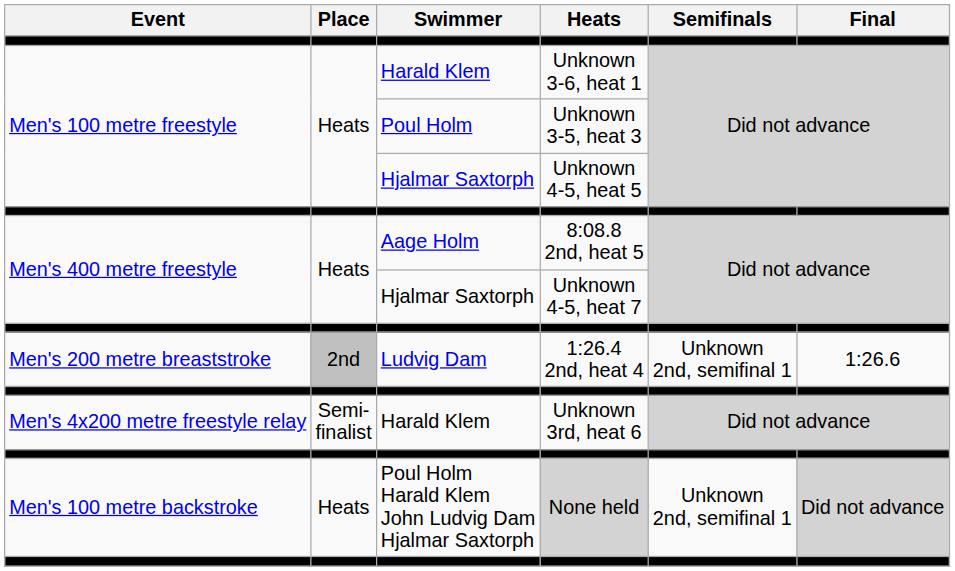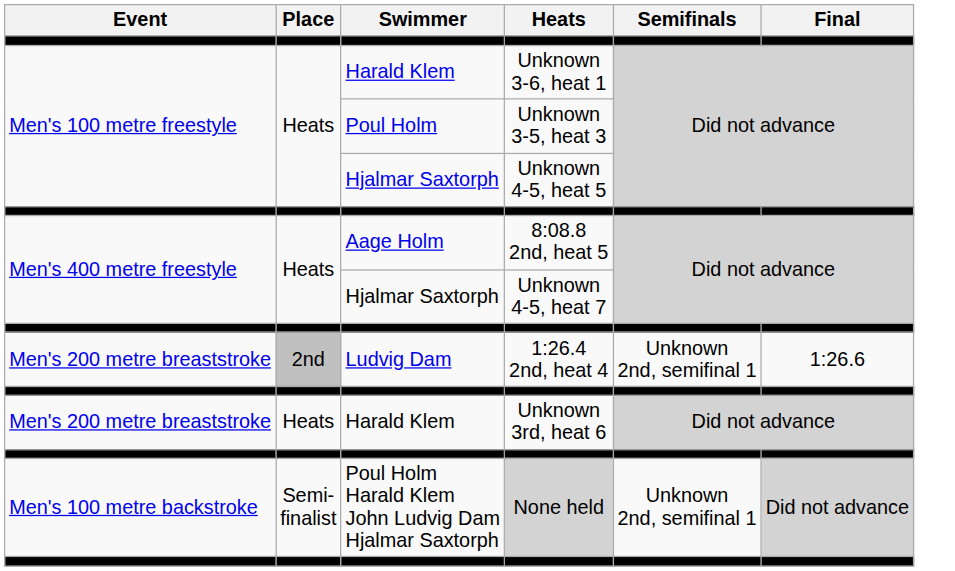Unknown 3rd, heat 6 | Event: Men's 4x200 metre freestyle relay -> Men's 200 metre breaststroke
Unknown 3rd, heat 6 | Place: Semi- finalist -> Heats
None held | Place: Heats -> Semi- finalist
